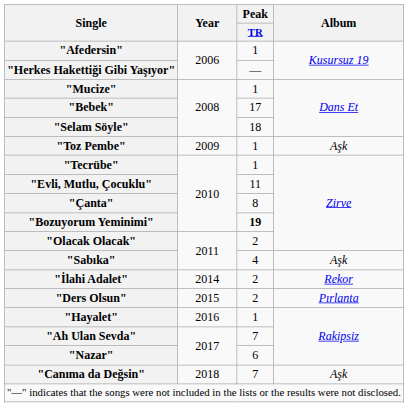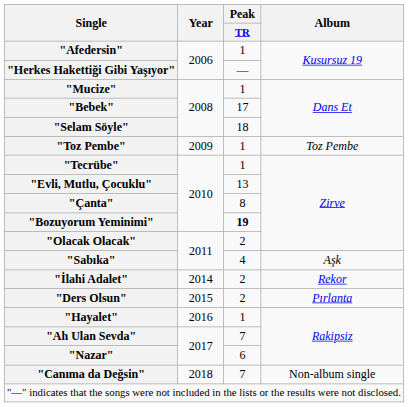"Toz Pembe" | Album: Aşk -> Toz Pembe
"Evli, Mutlu, Çocuklu" | Peak / TR: 11 -> 13
"Canıma da Değsin" | Album: Aşk -> Non-album single
